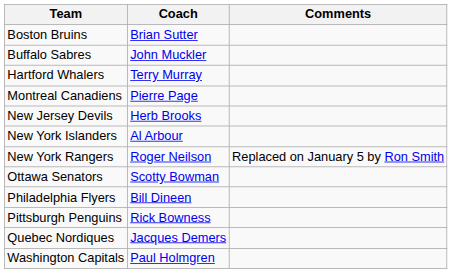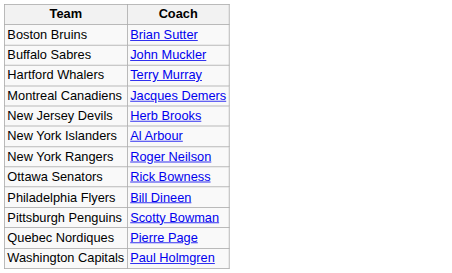- column: Comments | Replaced on January 5 by Ron Smith
Montreal Canadiens | Coach: Pierre Page -> Jacques Demers
Ottawa Senators | Coach: Scotty Bowman -> Rick Bowness
Pittsburgh Penguins | Coach: Rick Bowness -> Scotty Bowman
Quebec Nordiques | Coach: Jacques Demers -> Pierre Page
